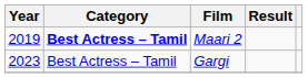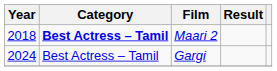Maari 2 | Year: 2019 -> 2018
Gargi | Year: 2023 -> 2024
